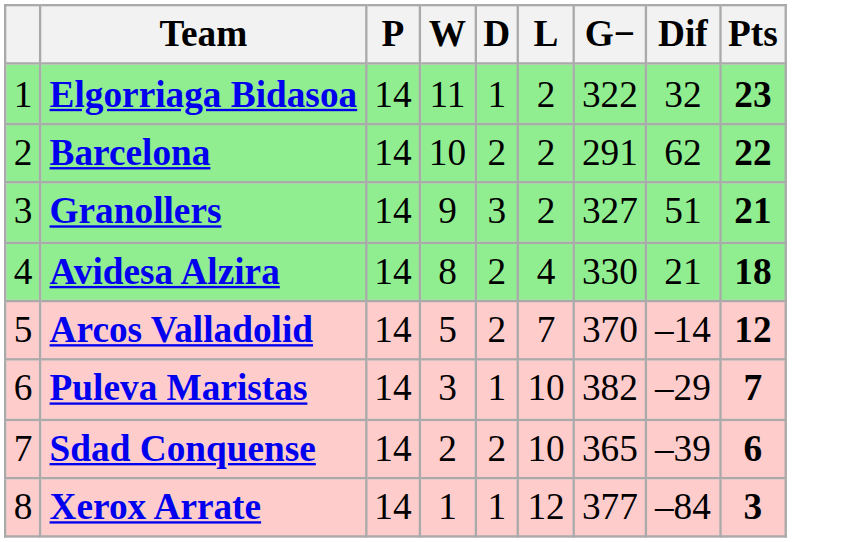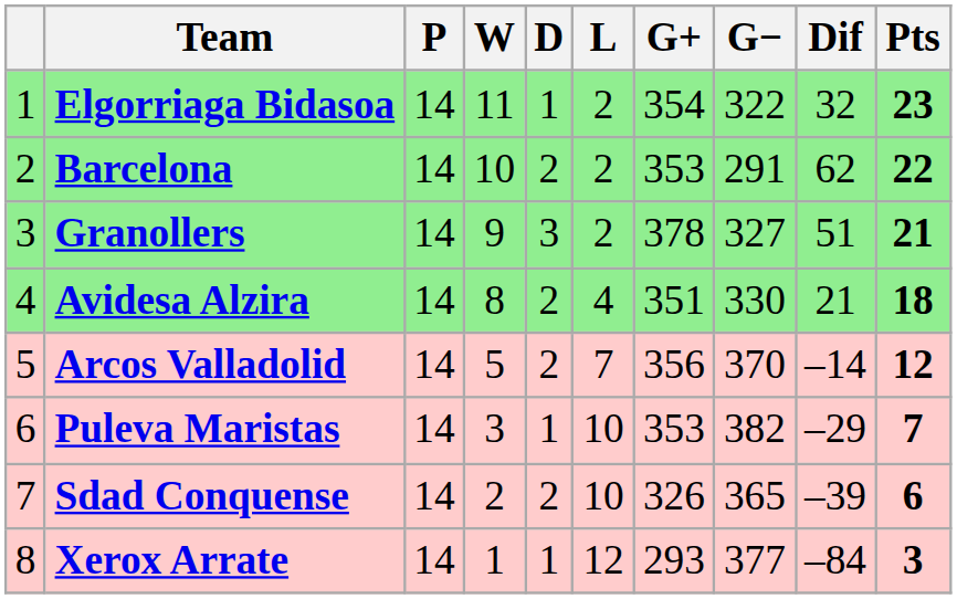+ column: G+ | 354 | 353 | 378 | 351 | 356 | 353 | 326 | 293
